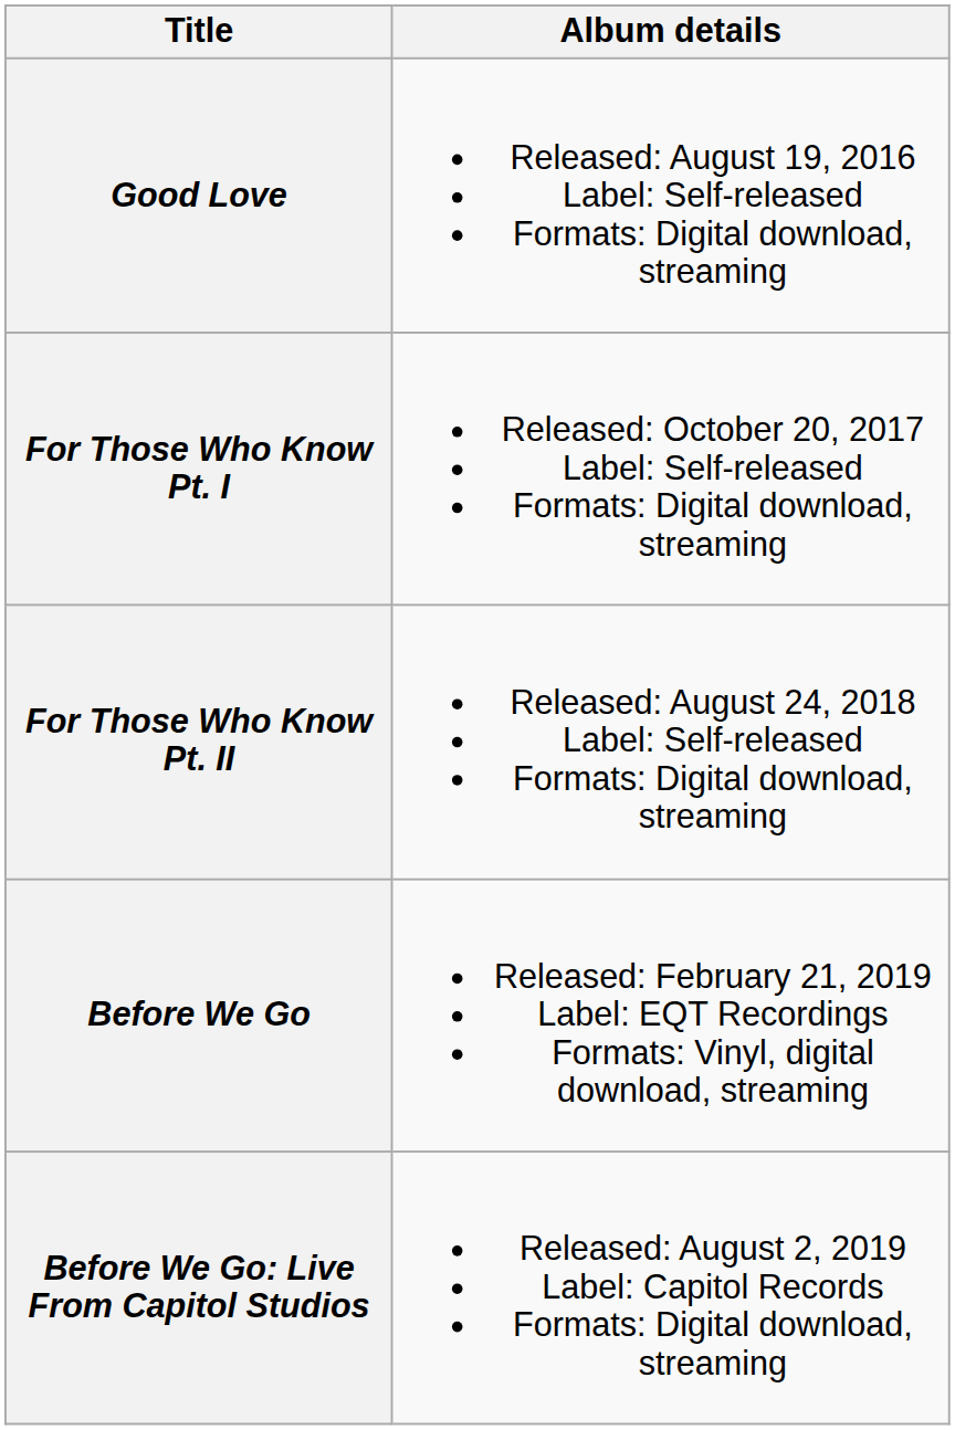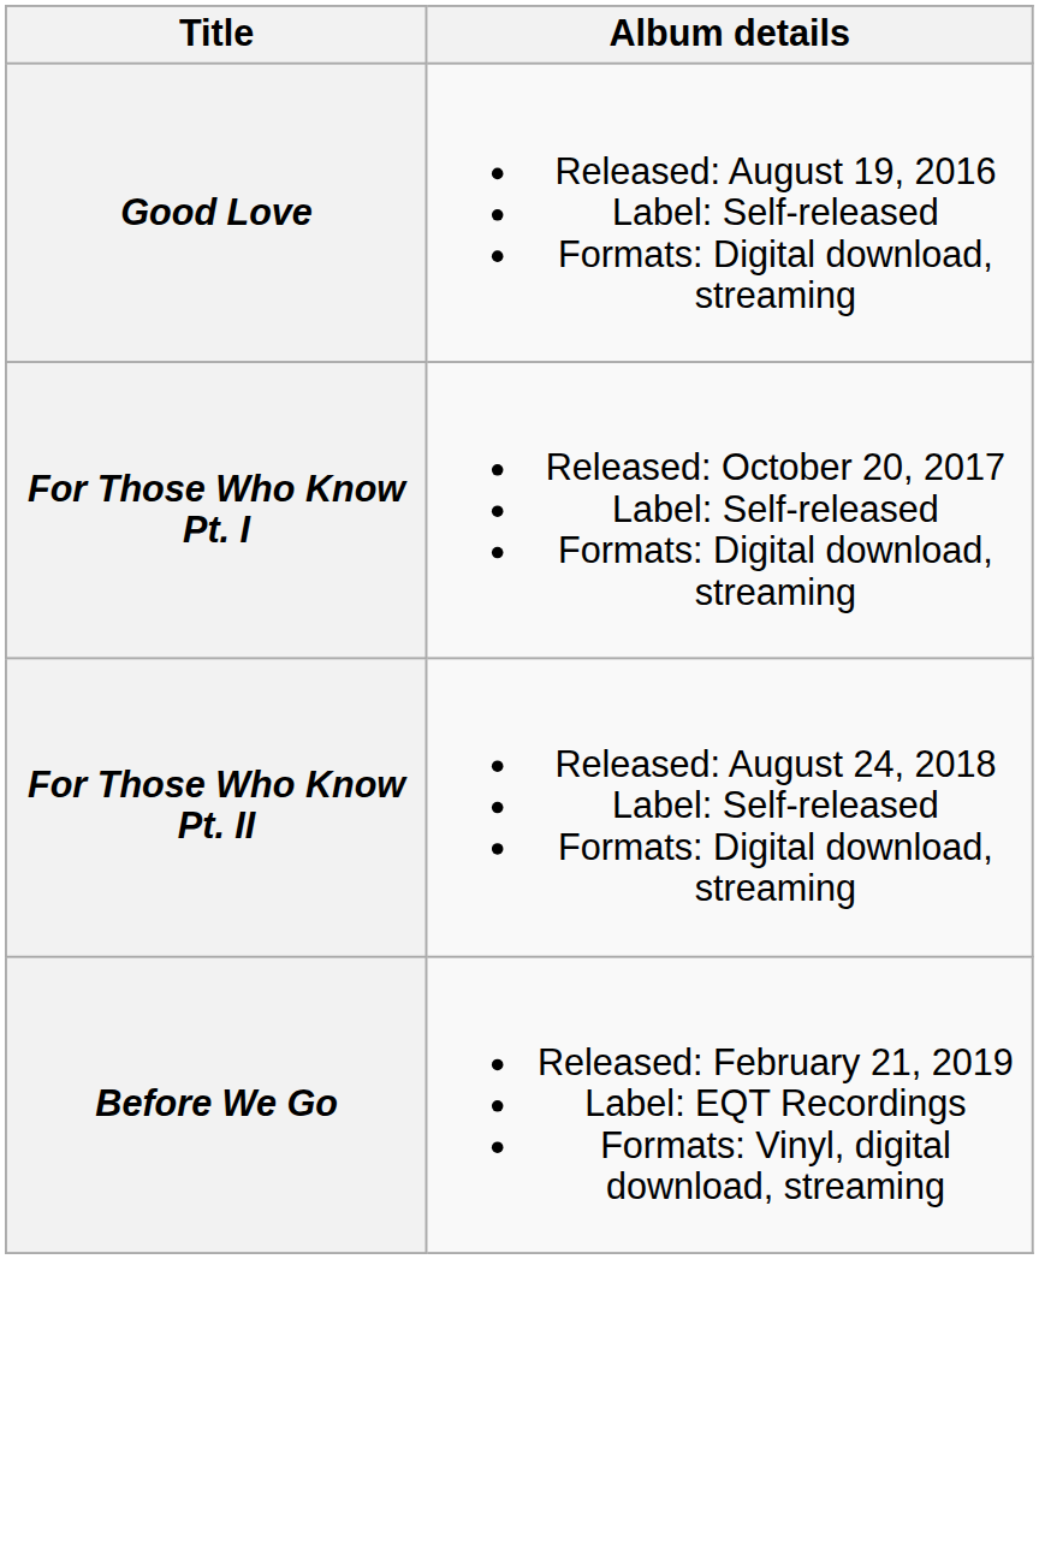- row: Before We Go: Live From Capitol Studios | Released: August 2, 2019 Label: Capitol Records Formats: Digital download, streaming
